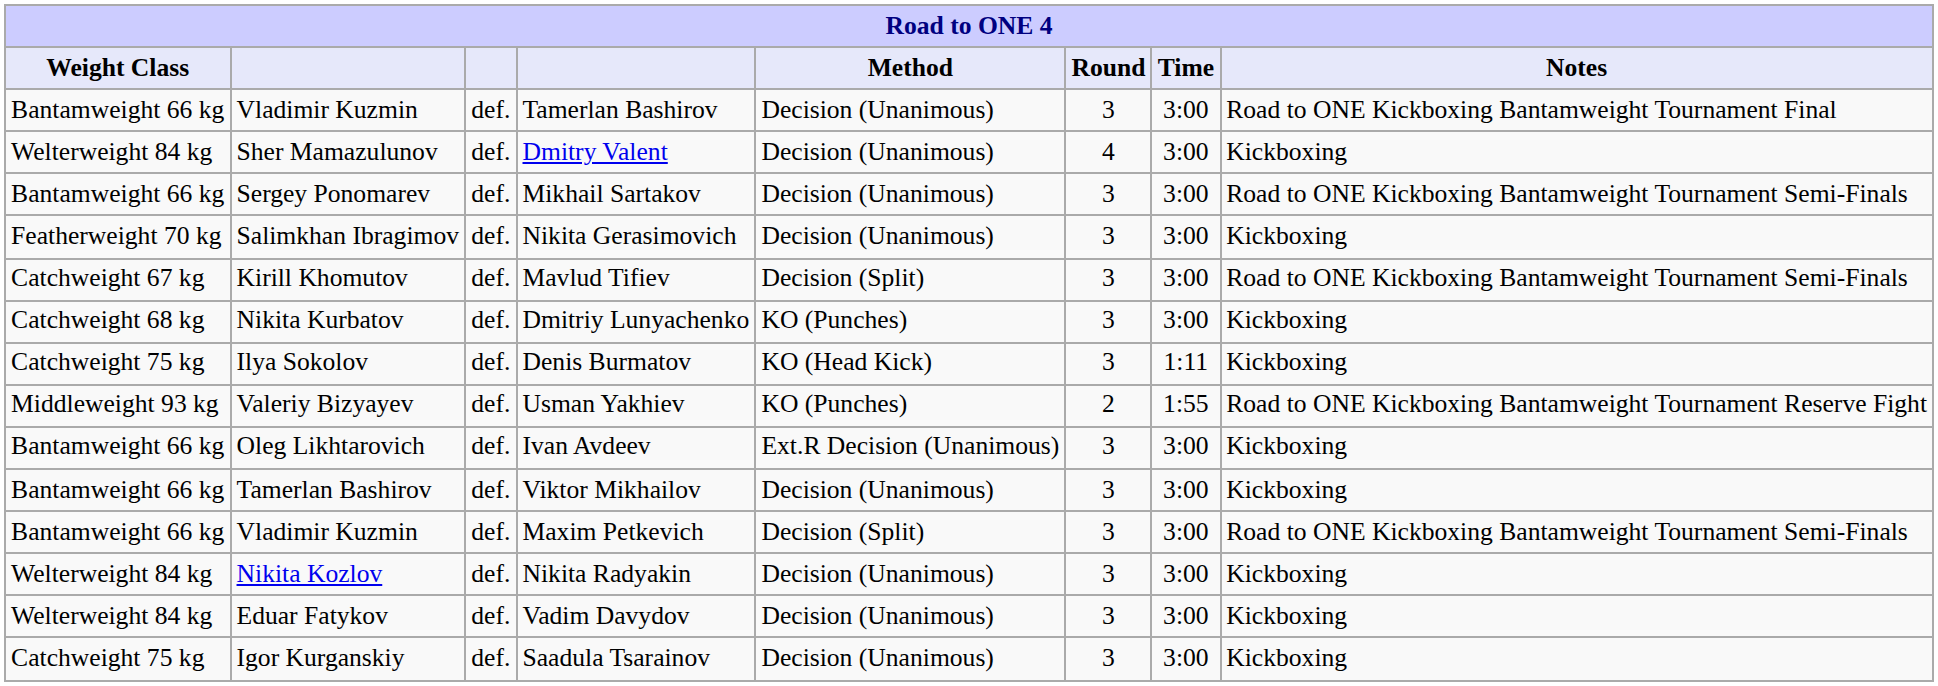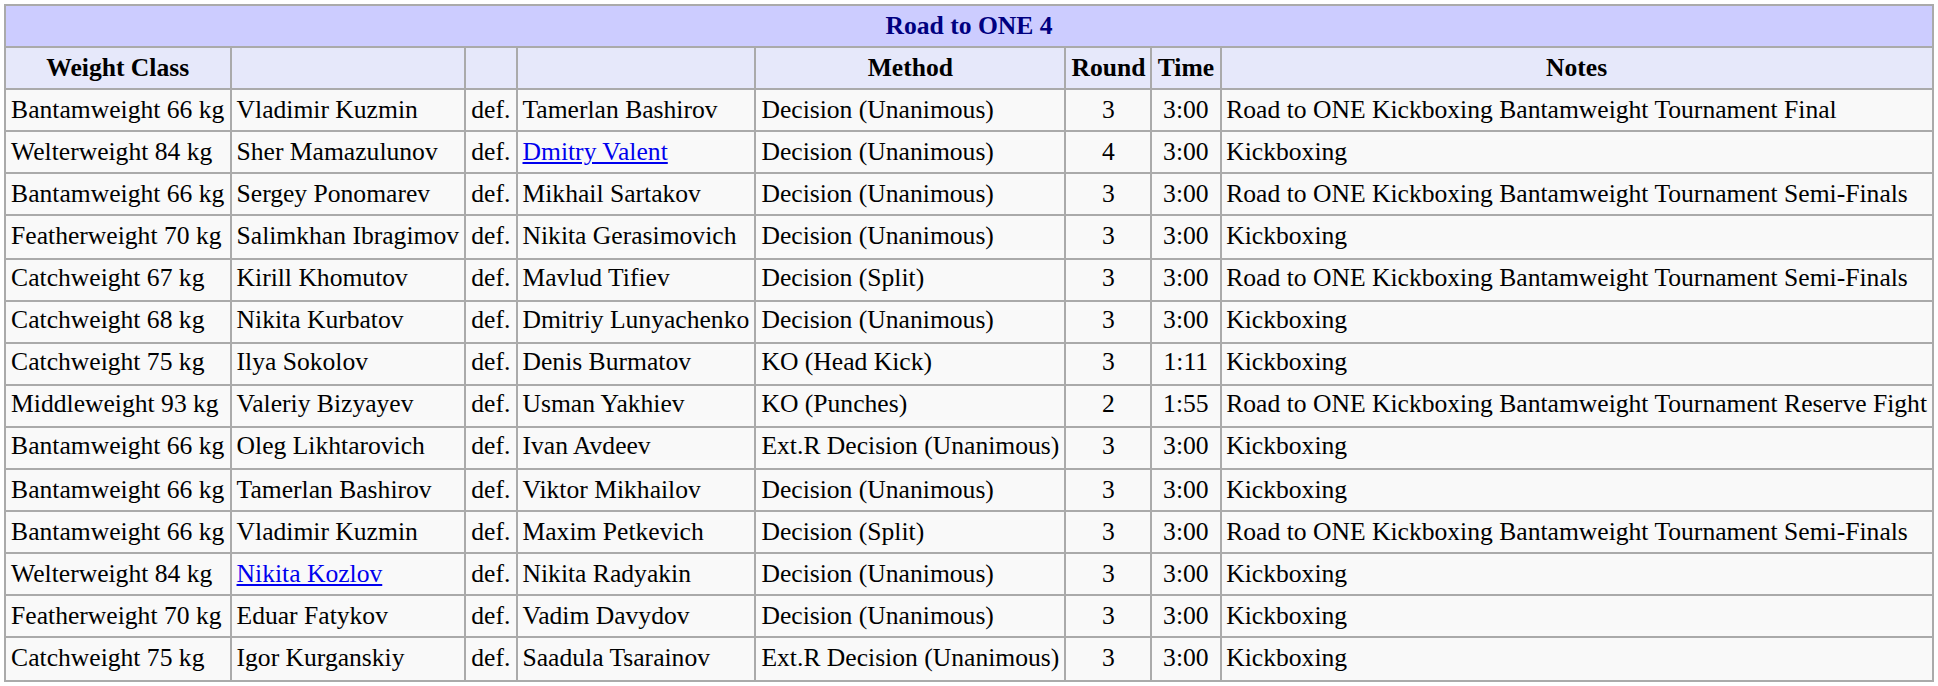Dmitriy Lunyachenko | Method: KO (Punches) -> Decision (Unanimous)
Vadim Davydov | Weight Class: Welterweight 84 kg -> Featherweight 70 kg
Saadula Tsarainov | Method: Decision (Unanimous) -> Ext.R Decision (Unanimous)
